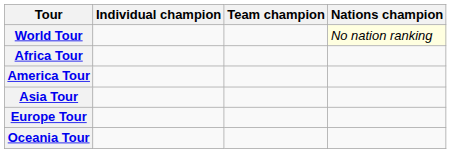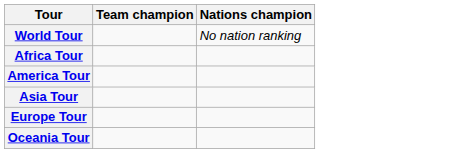- column: Individual champion
World Tour | Nations champion: lightyellow background -> no background
